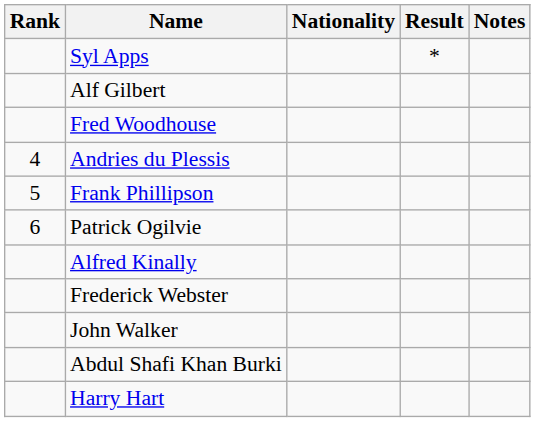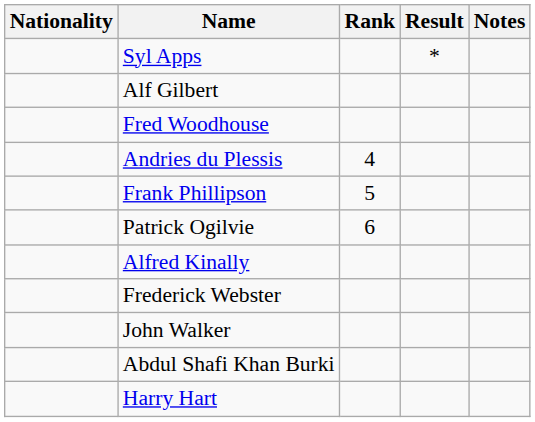columns swapped: Rank <-> Nationality
